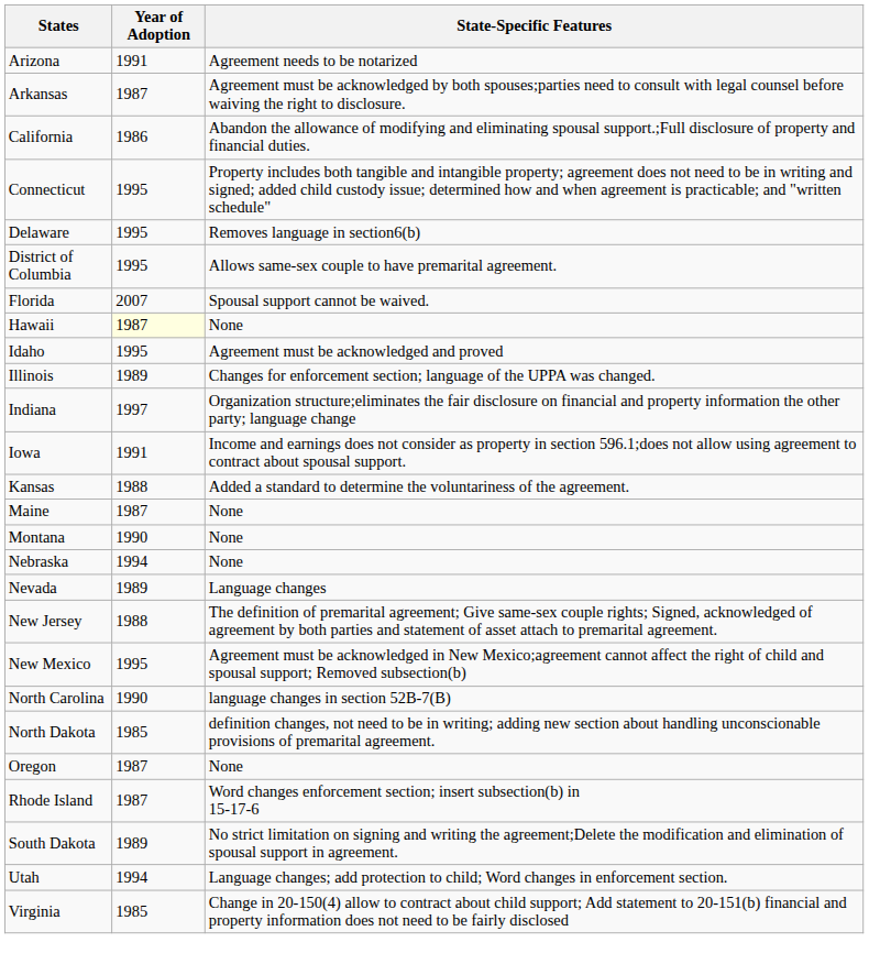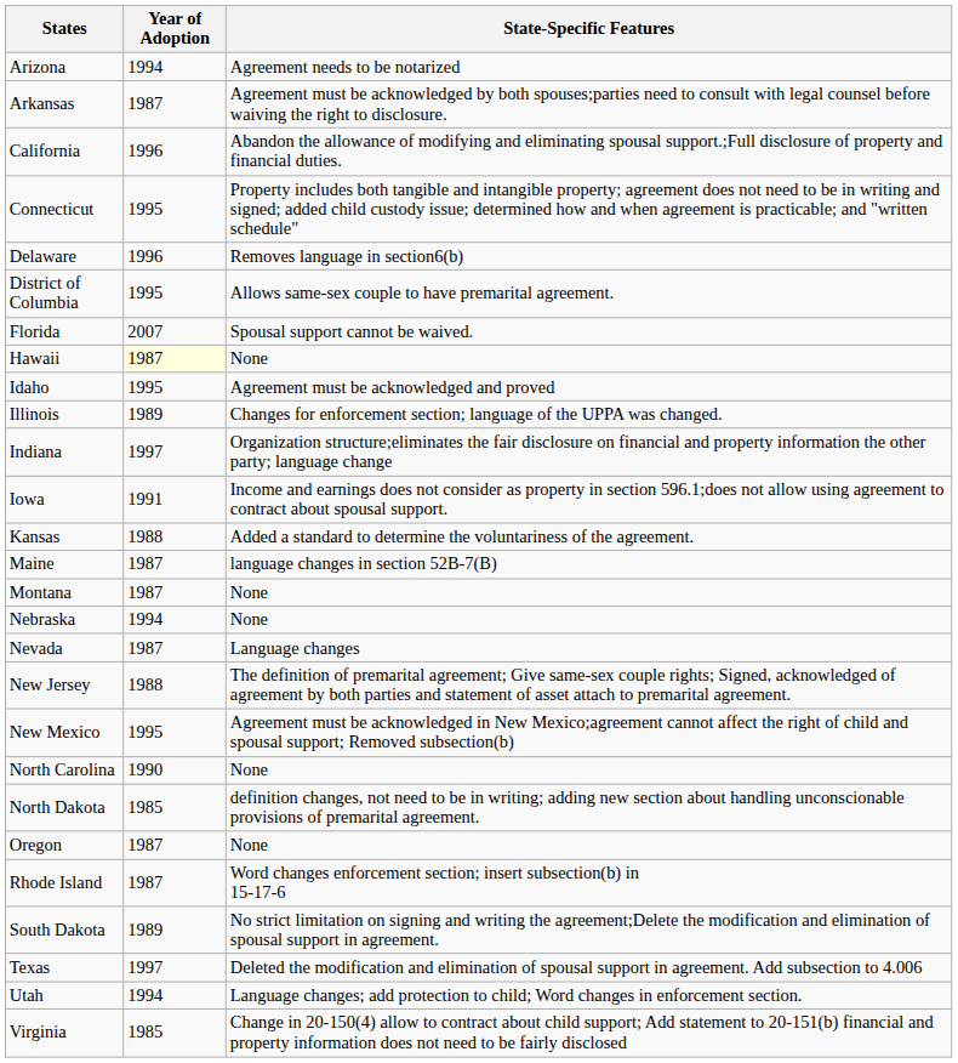Arizona | Year of Adoption: 1991 -> 1994
California | Year of Adoption: 1986 -> 1996
Delaware | Year of Adoption: 1995 -> 1996
Maine | State-Specific Features: None -> language changes in section 52B-7(B)
Montana | Year of Adoption: 1990 -> 1987
Nevada | Year of Adoption: 1989 -> 1987
North Carolina | State-Specific Features: language changes in section 52B-7(B) -> None
+ row: Texas | 1997 | Deleted the modification and elimination of spousal support in agreement. Add subsection to 4.006
